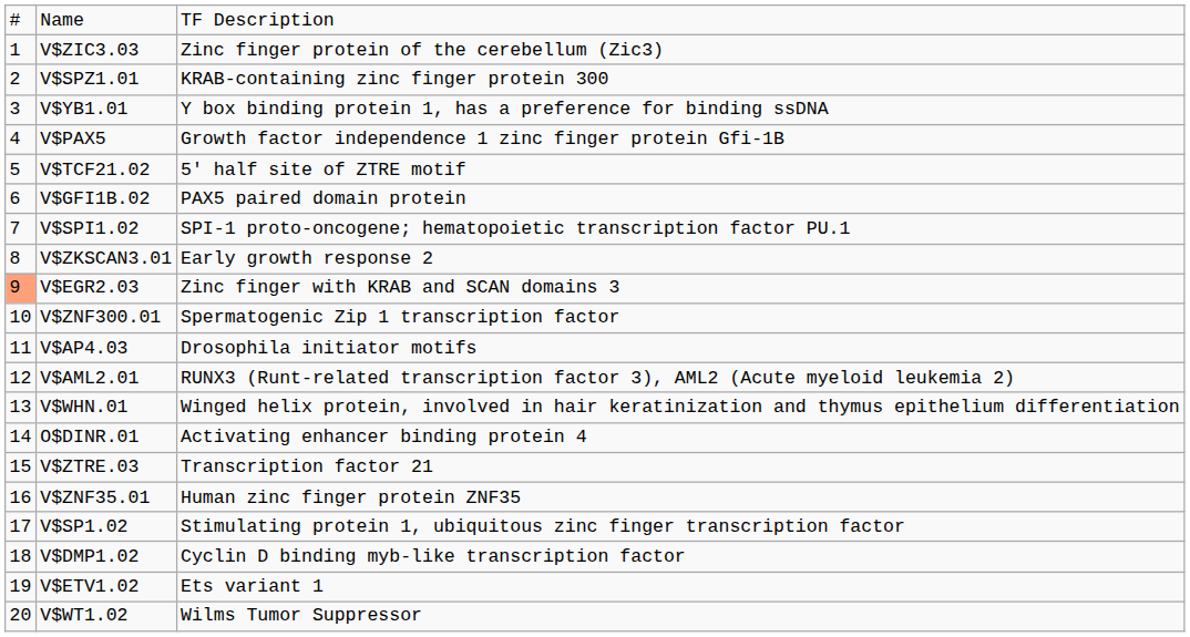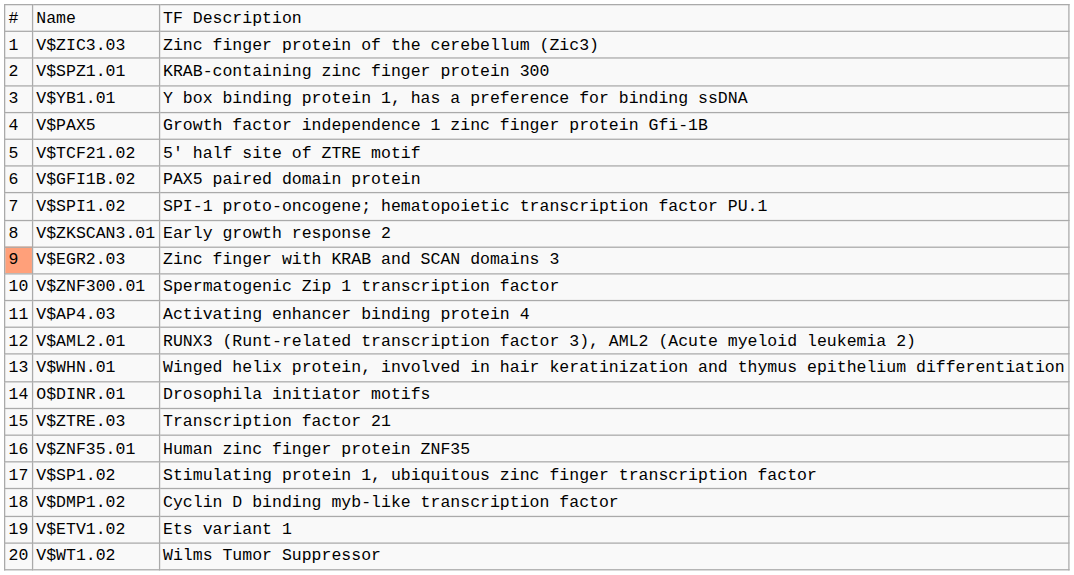V$AP4.03 | column 3: Drosophila initiator motifs -> Activating enhancer binding protein 4
O$DINR.01 | column 3: Activating enhancer binding protein 4 -> Drosophila initiator motifs
